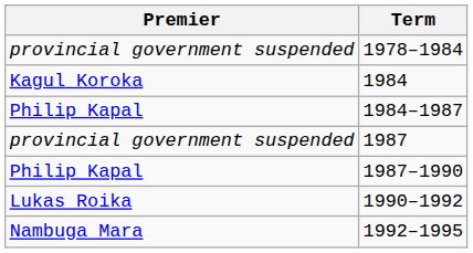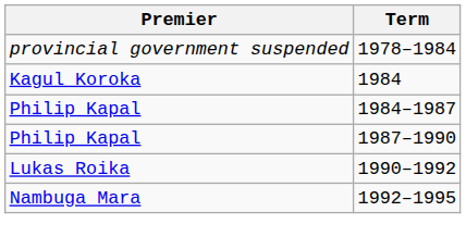- row: provincial government suspended | 1987
